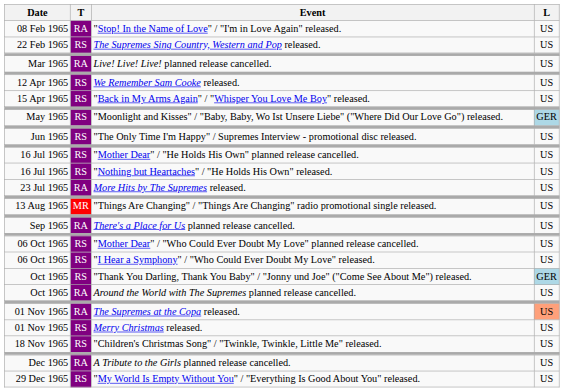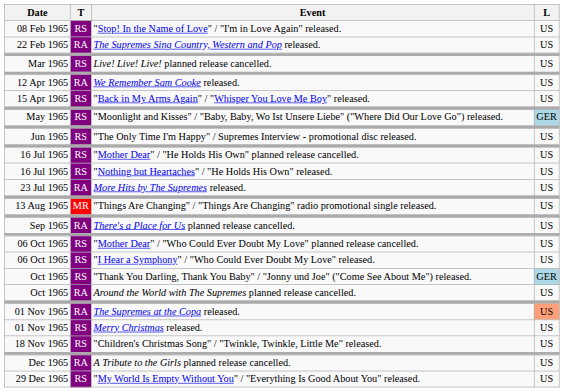"Stop! In the Name of Love" / "I'm in Love Again" released. | T: RA -> RS
The Supremes Sing Country, Western and Pop released. | T: RS -> RA
Live! Live! Live! planned release cancelled. | T: RA -> RS
We Remember Sam Cooke released. | T: RS -> RA
